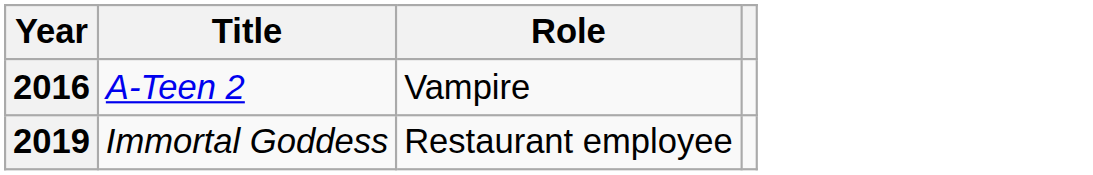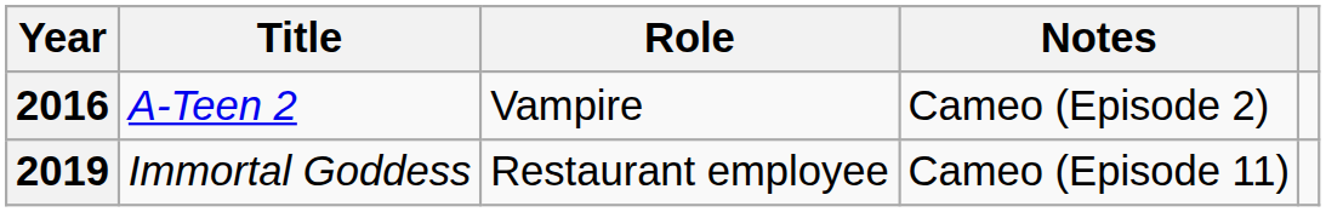+ column: Notes | Cameo (Episode 2) | Cameo (Episode 11)
